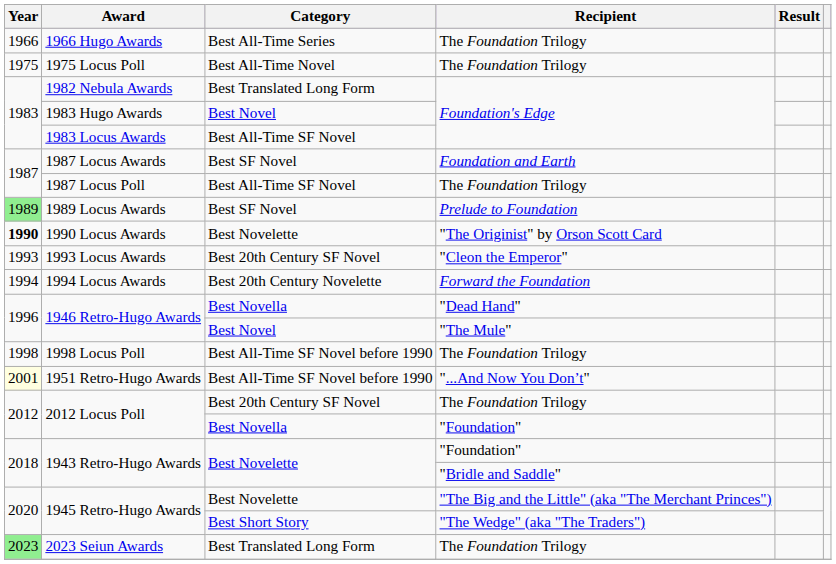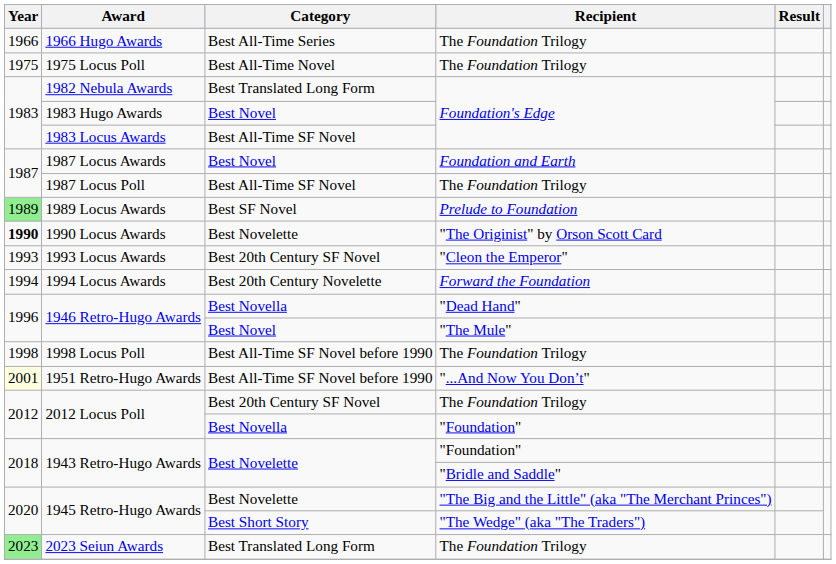1987 Locus Awards | Category: Best SF Novel -> Best Novel
